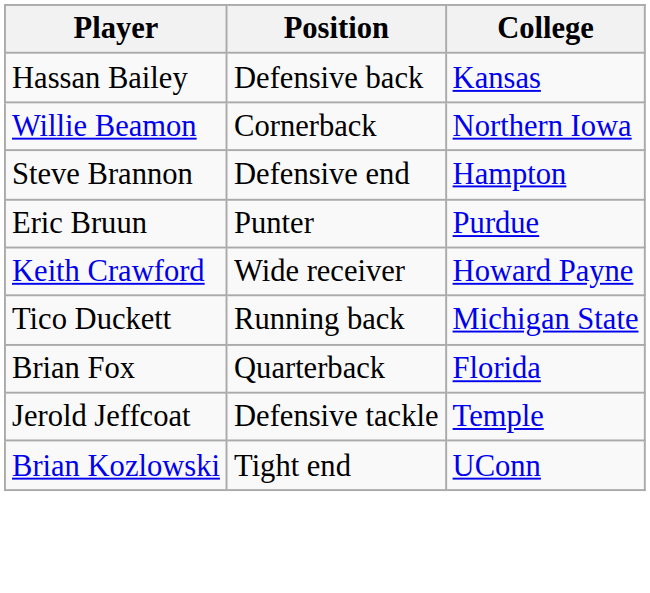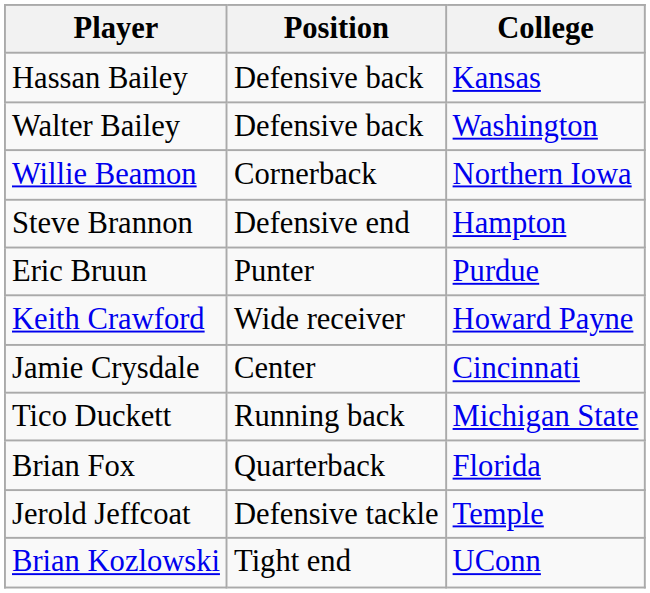+ row: Walter Bailey | Defensive back | Washington
+ row: Jamie Crysdale | Center | Cincinnati
